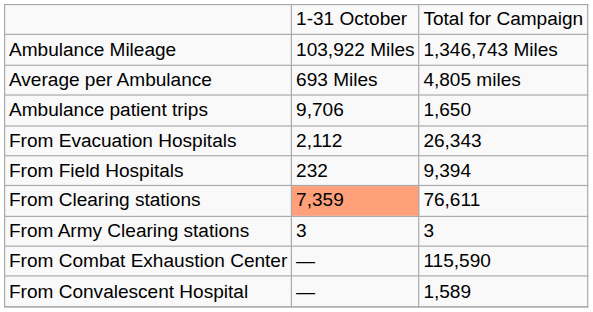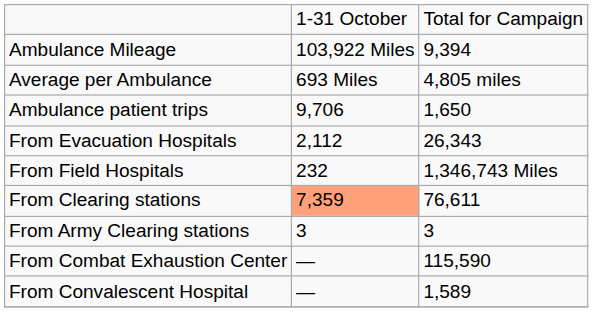Ambulance Mileage | column 3: 1,346,743 Miles -> 9,394
From Field Hospitals | column 3: 9,394 -> 1,346,743 Miles
